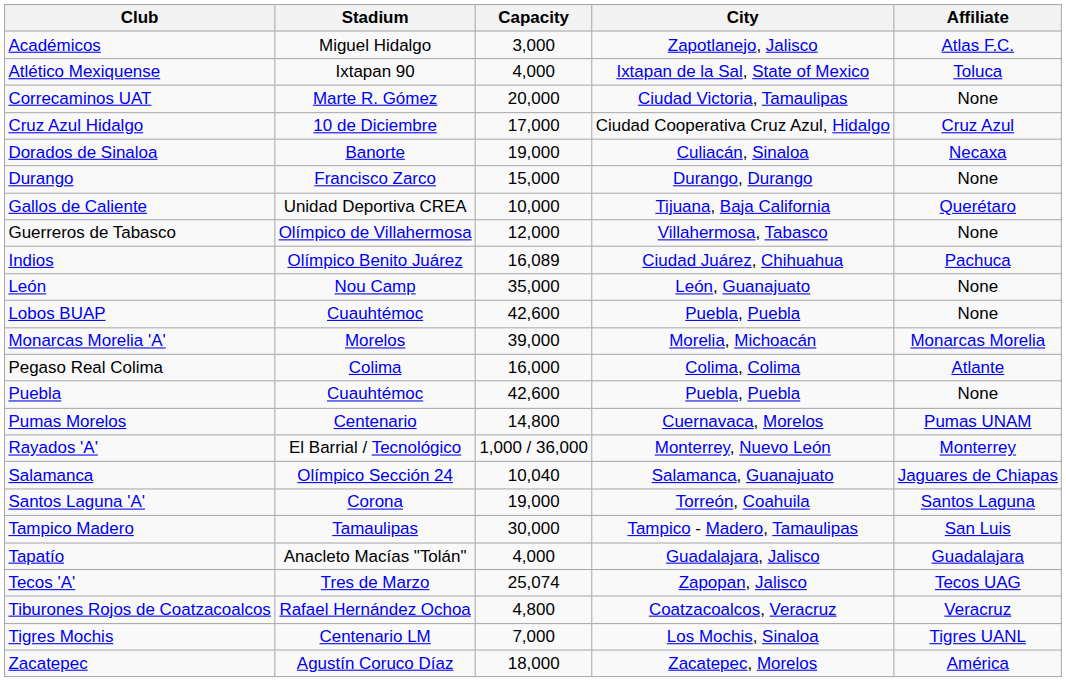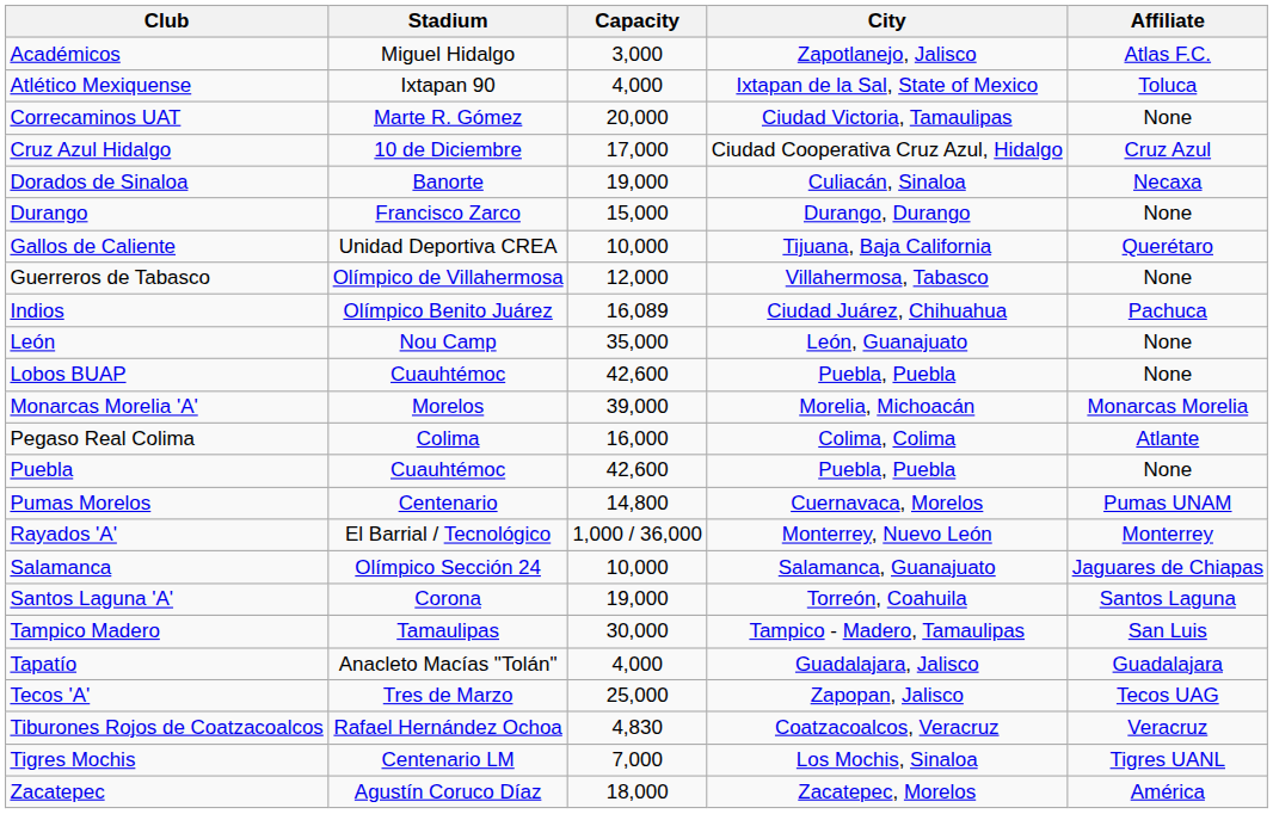Salamanca | Capacity: 10,040 -> 10,000
Tecos 'A' | Capacity: 25,074 -> 25,000
Tiburones Rojos de Coatzacoalcos | Capacity: 4,800 -> 4,830
